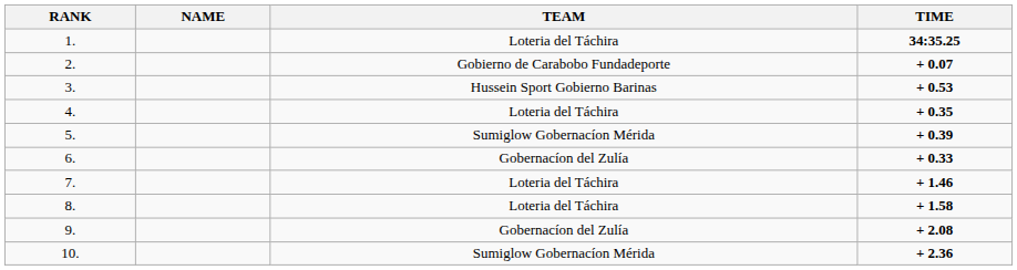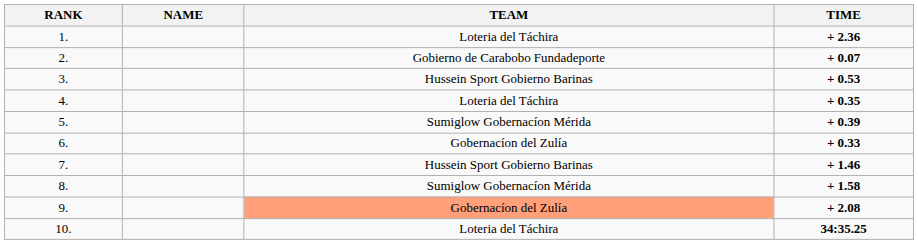1. | TIME: 34:35.25 -> + 2.36
7. | TEAM: Loteria del Táchira -> Hussein Sport Gobierno Barinas
8. | TEAM: Loteria del Táchira -> Sumiglow Gobernacíon Mérida
9. | TEAM: no background -> lightsalmon background
10. | TEAM: Sumiglow Gobernacíon Mérida -> Loteria del Táchira
10. | TIME: + 2.36 -> 34:35.25
